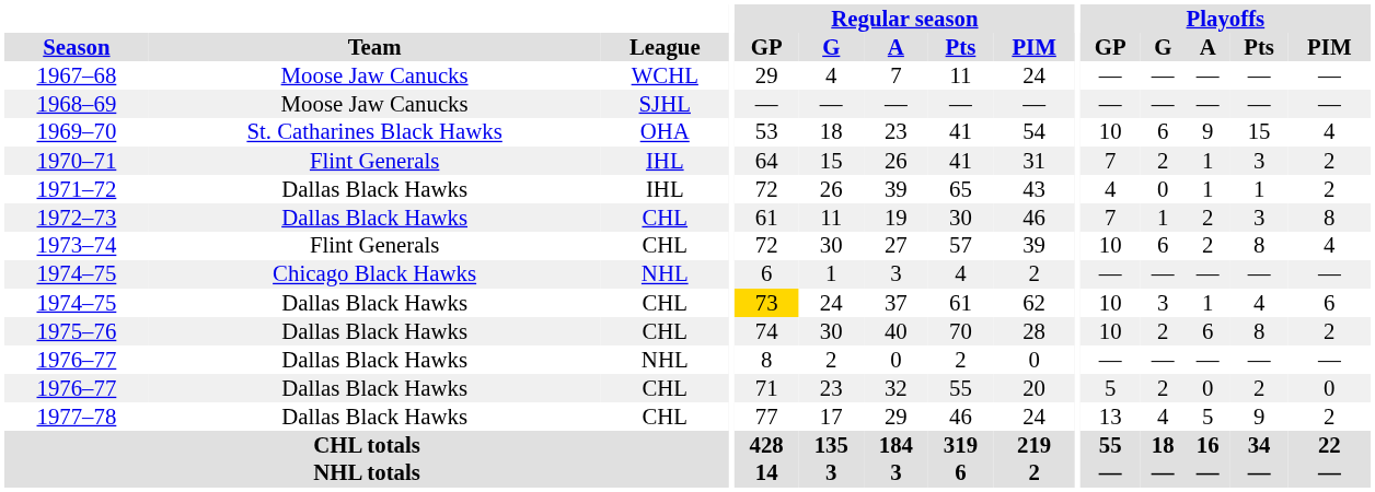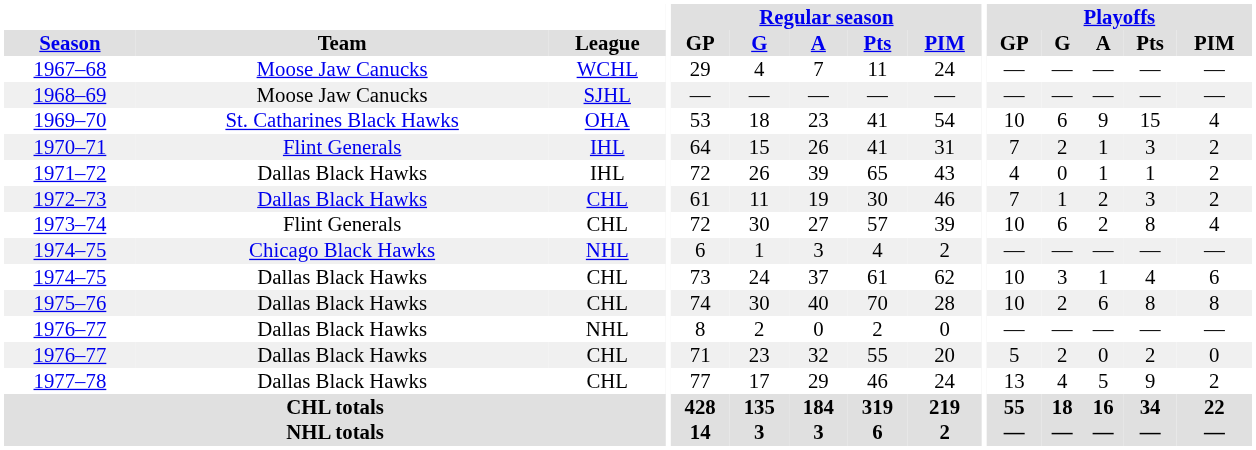1972–73 | Playoffs / PIM: 8 -> 2
1974–75 / CHL | Regular season / GP: gold background -> no background
1975–76 | Playoffs / PIM: 2 -> 8
